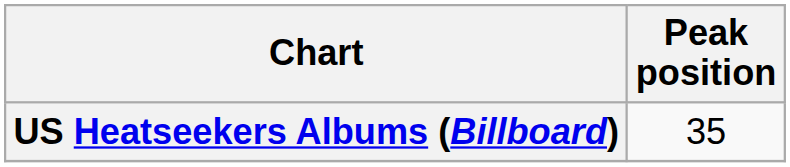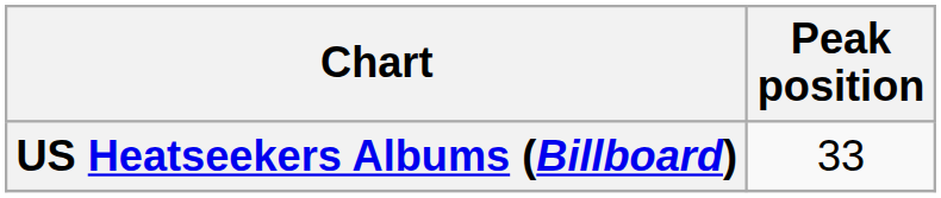US Heatseekers Albums (Billboard) | Peak position: 35 -> 33
